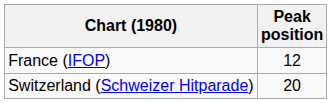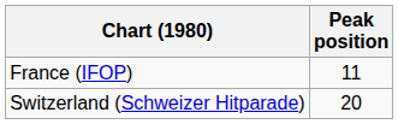France (IFOP) | Peak position: 12 -> 11
